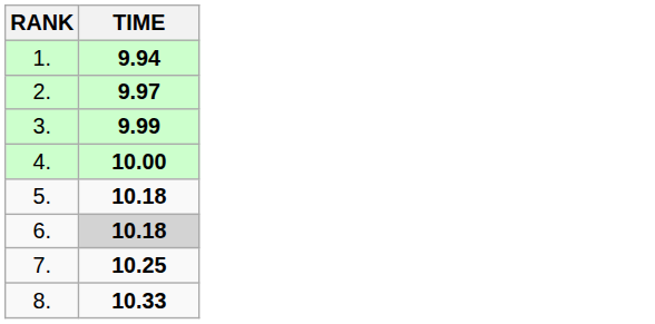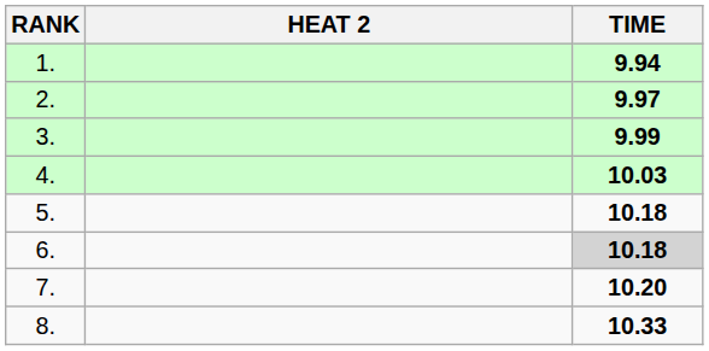+ column: HEAT 2
4. | TIME: 10.00 -> 10.03
7. | TIME: 10.25 -> 10.20
